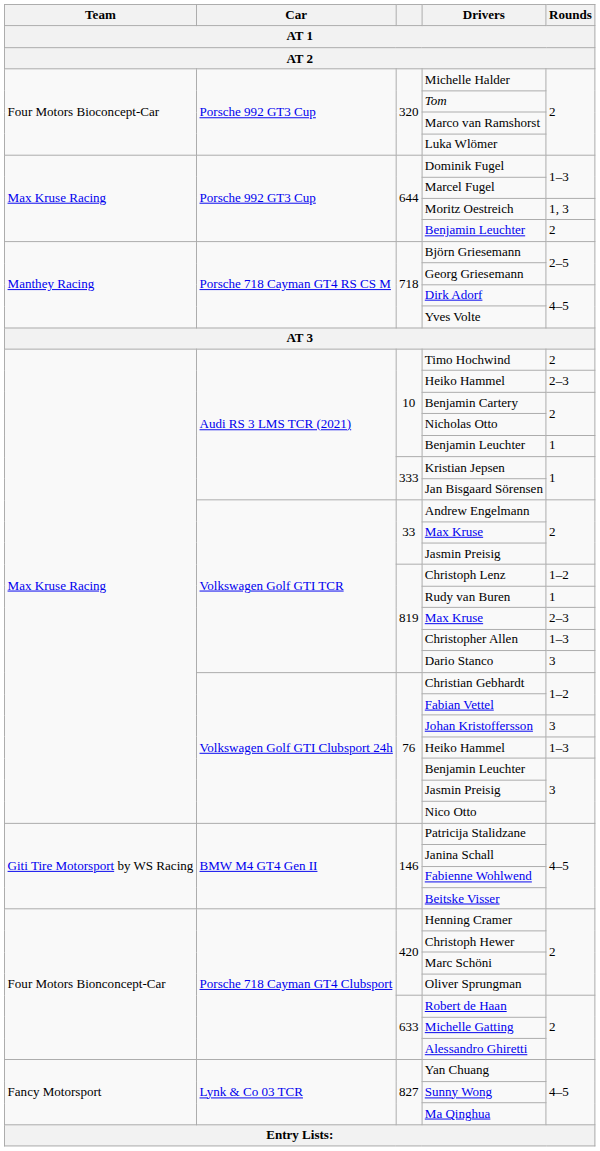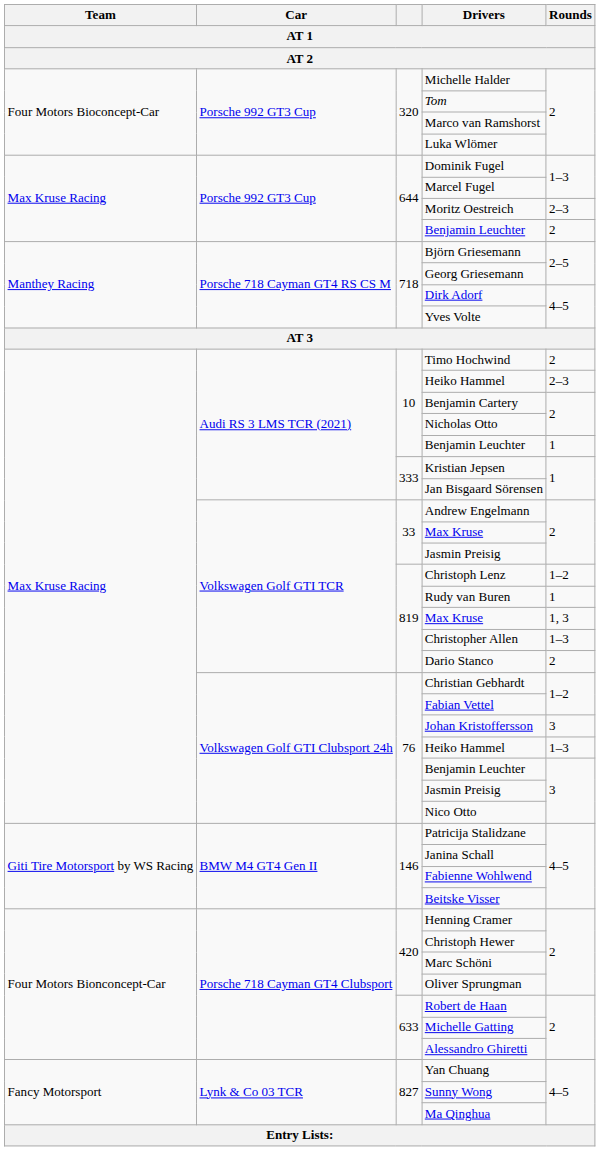Moritz Oestreich | Rounds: 1, 3 -> 2–3
819 / Max Kruse | Rounds: 2–3 -> 1, 3
Dario Stanco | Rounds: 3 -> 2
